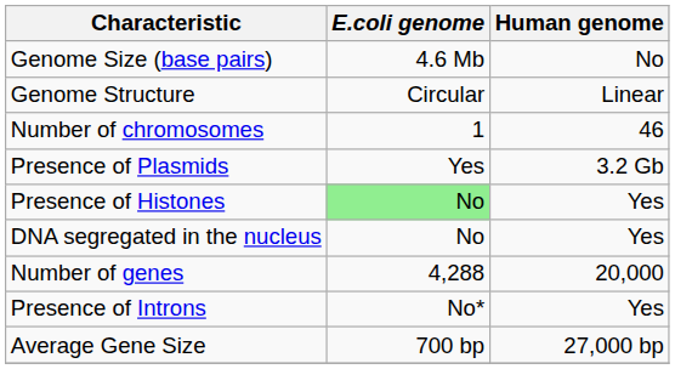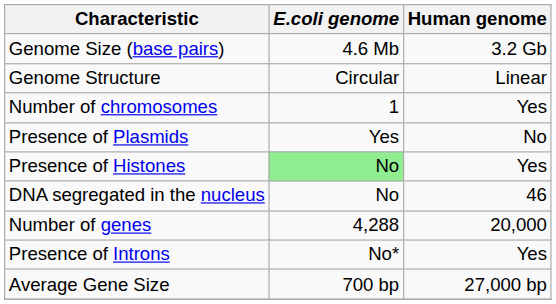Genome Size (base pairs) | Human genome: No -> 3.2 Gb
Number of chromosomes | Human genome: 46 -> Yes
Presence of Plasmids | Human genome: 3.2 Gb -> No
DNA segregated in the nucleus | Human genome: Yes -> 46
